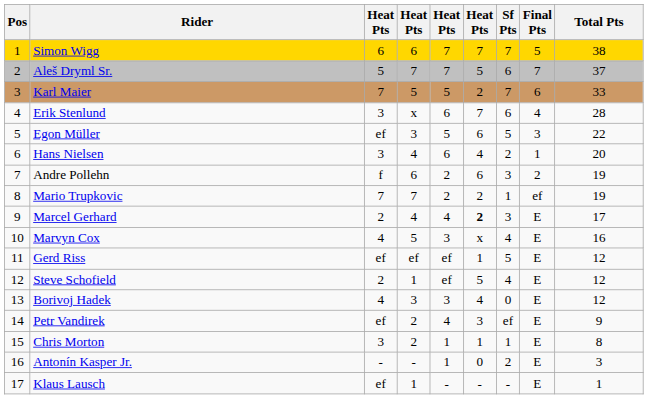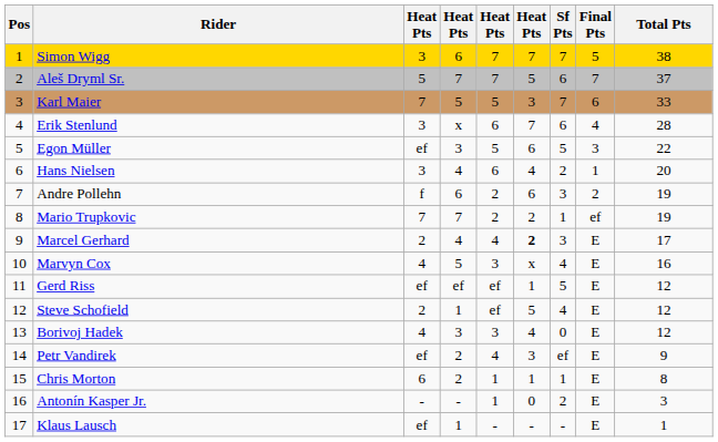Simon Wigg | column 3: 6 -> 3
Karl Maier | column 6: 2 -> 3
Chris Morton | column 3: 3 -> 6
